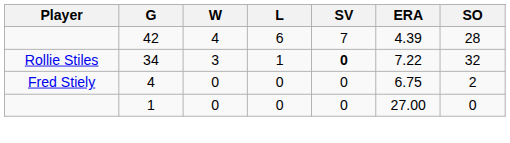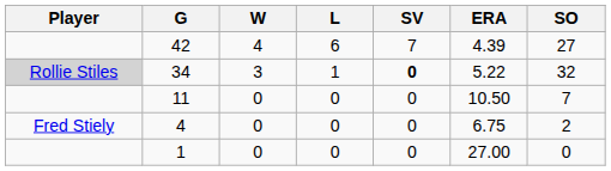42 | SO: 28 -> 27
34 | Player: no background -> lightgrey background
34 | ERA: 7.22 -> 5.22
+ row: 11 | 0 | 0 | 0 | 10.50 | 7
